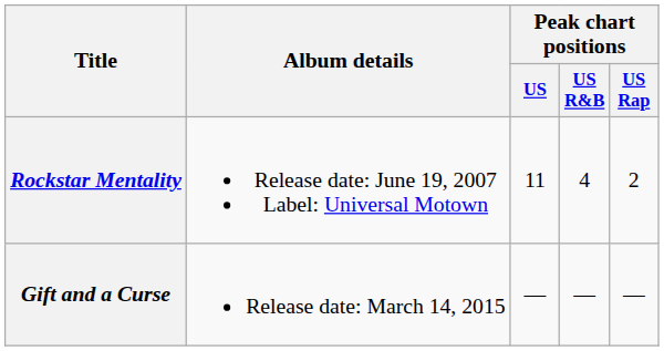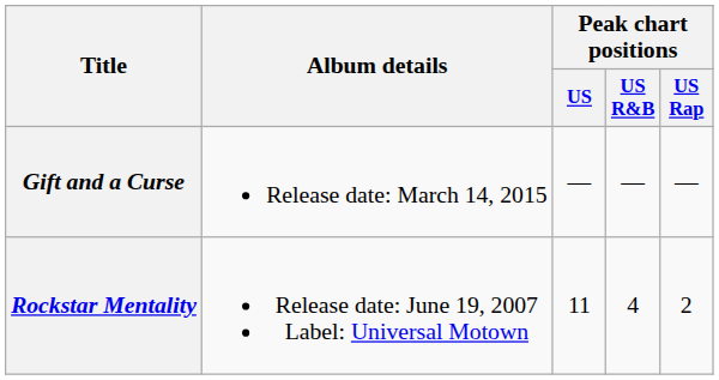rows swapped: Rockstar Mentality <-> Gift and a Curse
